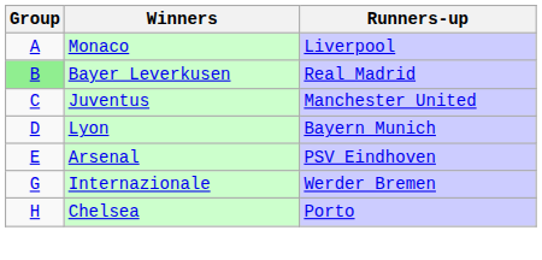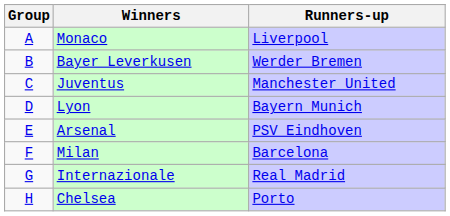Bayer Leverkusen | Group: lightgreen background -> no background
Bayer Leverkusen | Runners-up: Real Madrid -> Werder Bremen
+ row: F | Milan | Barcelona
Internazionale | Runners-up: Werder Bremen -> Real Madrid
